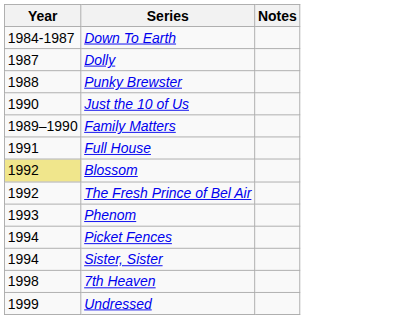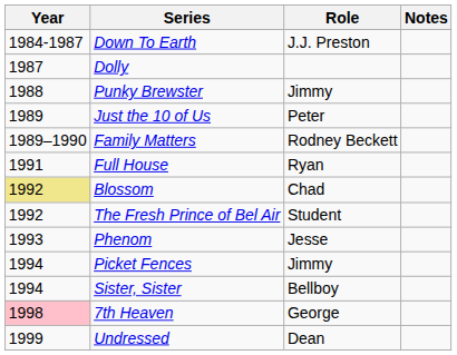+ column: Role | J.J. Preston | Jimmy | Peter | Rodney Beckett | Ryan | Chad | Student | Jesse | Jimmy | Bellboy | George | Dean
Just the 10 of Us | Year: 1990 -> 1989
7th Heaven | Year: no background -> pink background
